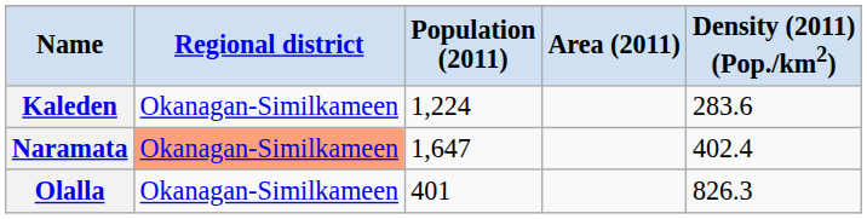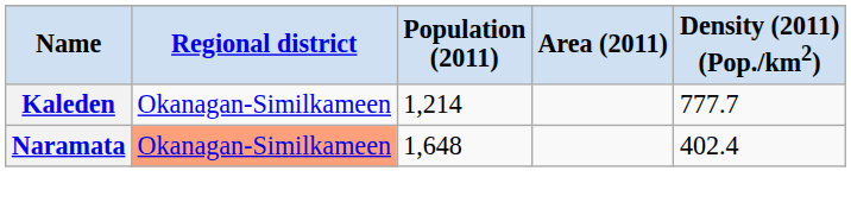Kaleden | Population (2011): 1,224 -> 1,214
Kaleden | Density (2011) (Pop./km2): 283.6 -> 777.7
Naramata | Population (2011): 1,647 -> 1,648
- row: Olalla | Okanagan-Similkameen | 401 | 826.3
